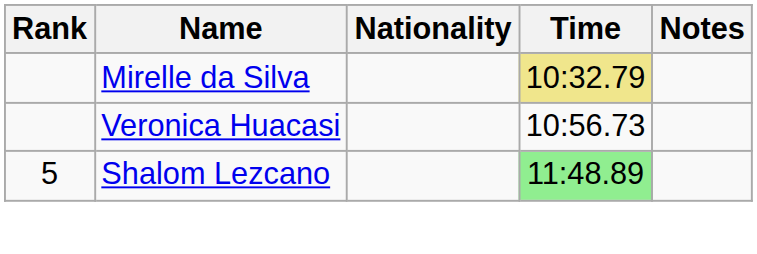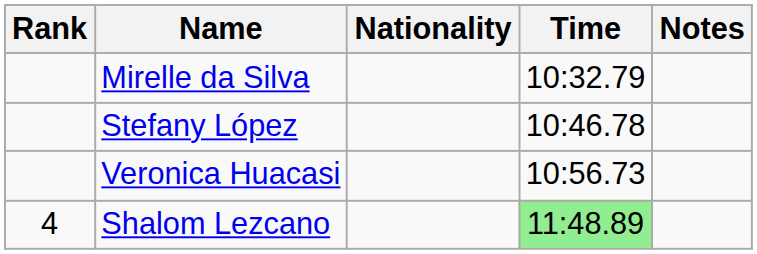Mirelle da Silva | Time: khaki background -> no background
+ row: Stefany López | 10:46.78
Shalom Lezcano | Rank: 5 -> 4
